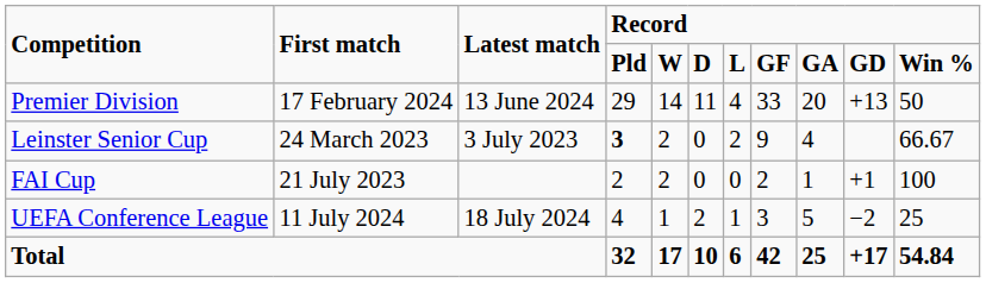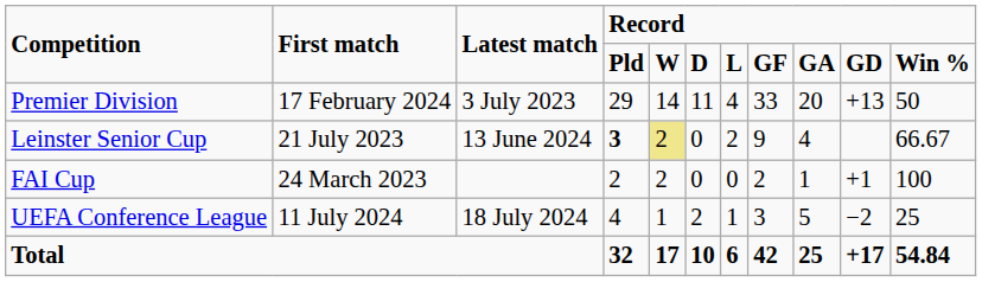Premier Division | Latest match: 13 June 2024 -> 3 July 2023
Leinster Senior Cup | First match: 24 March 2023 -> 21 July 2023
Leinster Senior Cup | Latest match: 3 July 2023 -> 13 June 2024
Leinster Senior Cup | column 5: no background -> khaki background
FAI Cup | First match: 21 July 2023 -> 24 March 2023
